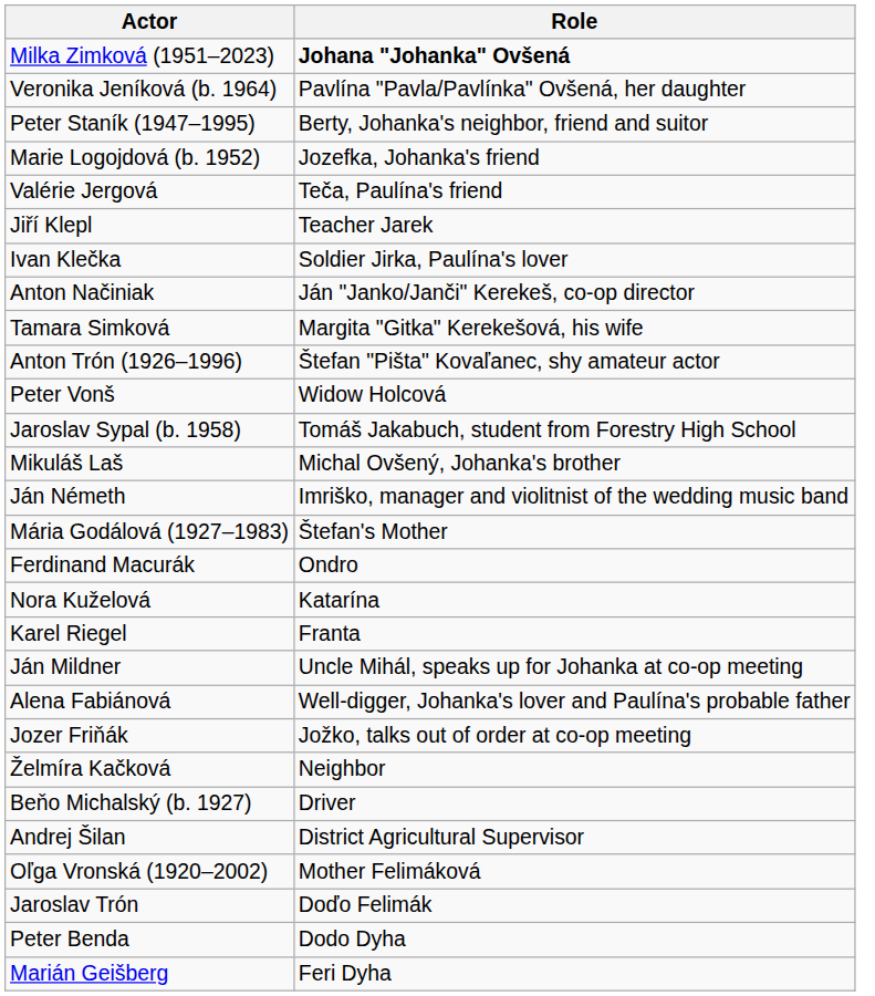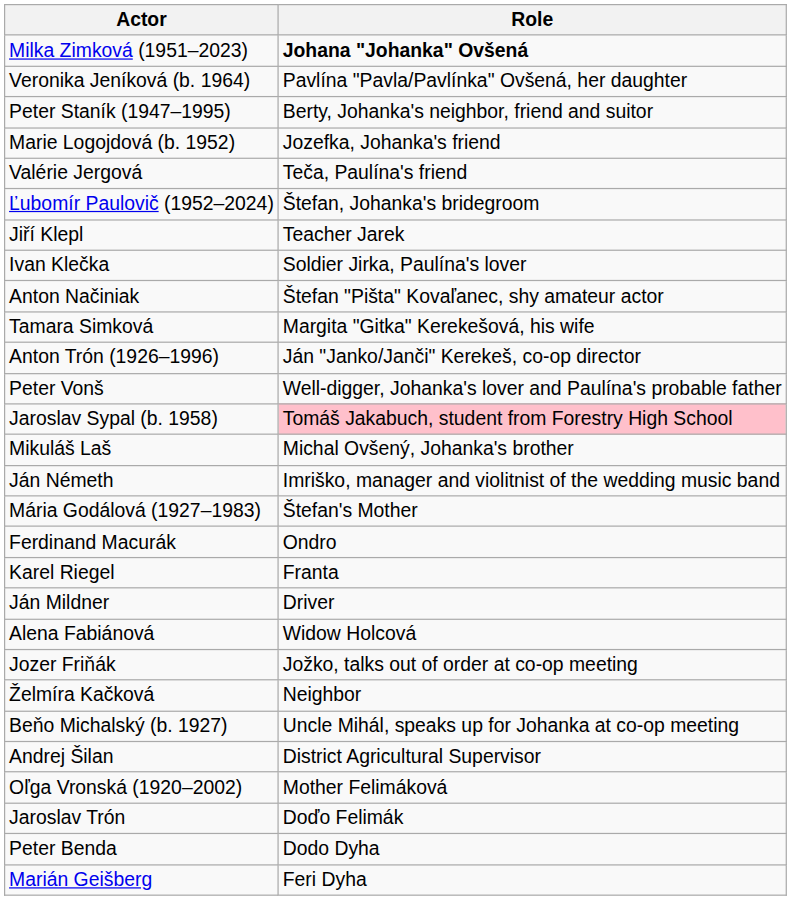+ row: Ľubomír Paulovič (1952–2024) | Štefan, Johanka's bridegroom
Anton Načiniak | Role: Ján "Janko/Janči" Kerekeš, co-op director -> Štefan "Pišta" Kovaľanec, shy amateur actor
Anton Trón (1926–1996) | Role: Štefan "Pišta" Kovaľanec, shy amateur actor -> Ján "Janko/Janči" Kerekeš, co-op director
Peter Vonš | Role: Widow Holcová -> Well-digger, Johanka's lover and Paulína's probable father
Jaroslav Sypal (b. 1958) | Role: no background -> pink background
- row: Nora Kuželová | Katarína
Ján Mildner | Role: Uncle Mihál, speaks up for Johanka at co-op meeting -> Driver
Alena Fabiánová | Role: Well-digger, Johanka's lover and Paulína's probable father -> Widow Holcová
Beňo Michalský (b. 1927) | Role: Driver -> Uncle Mihál, speaks up for Johanka at co-op meeting
